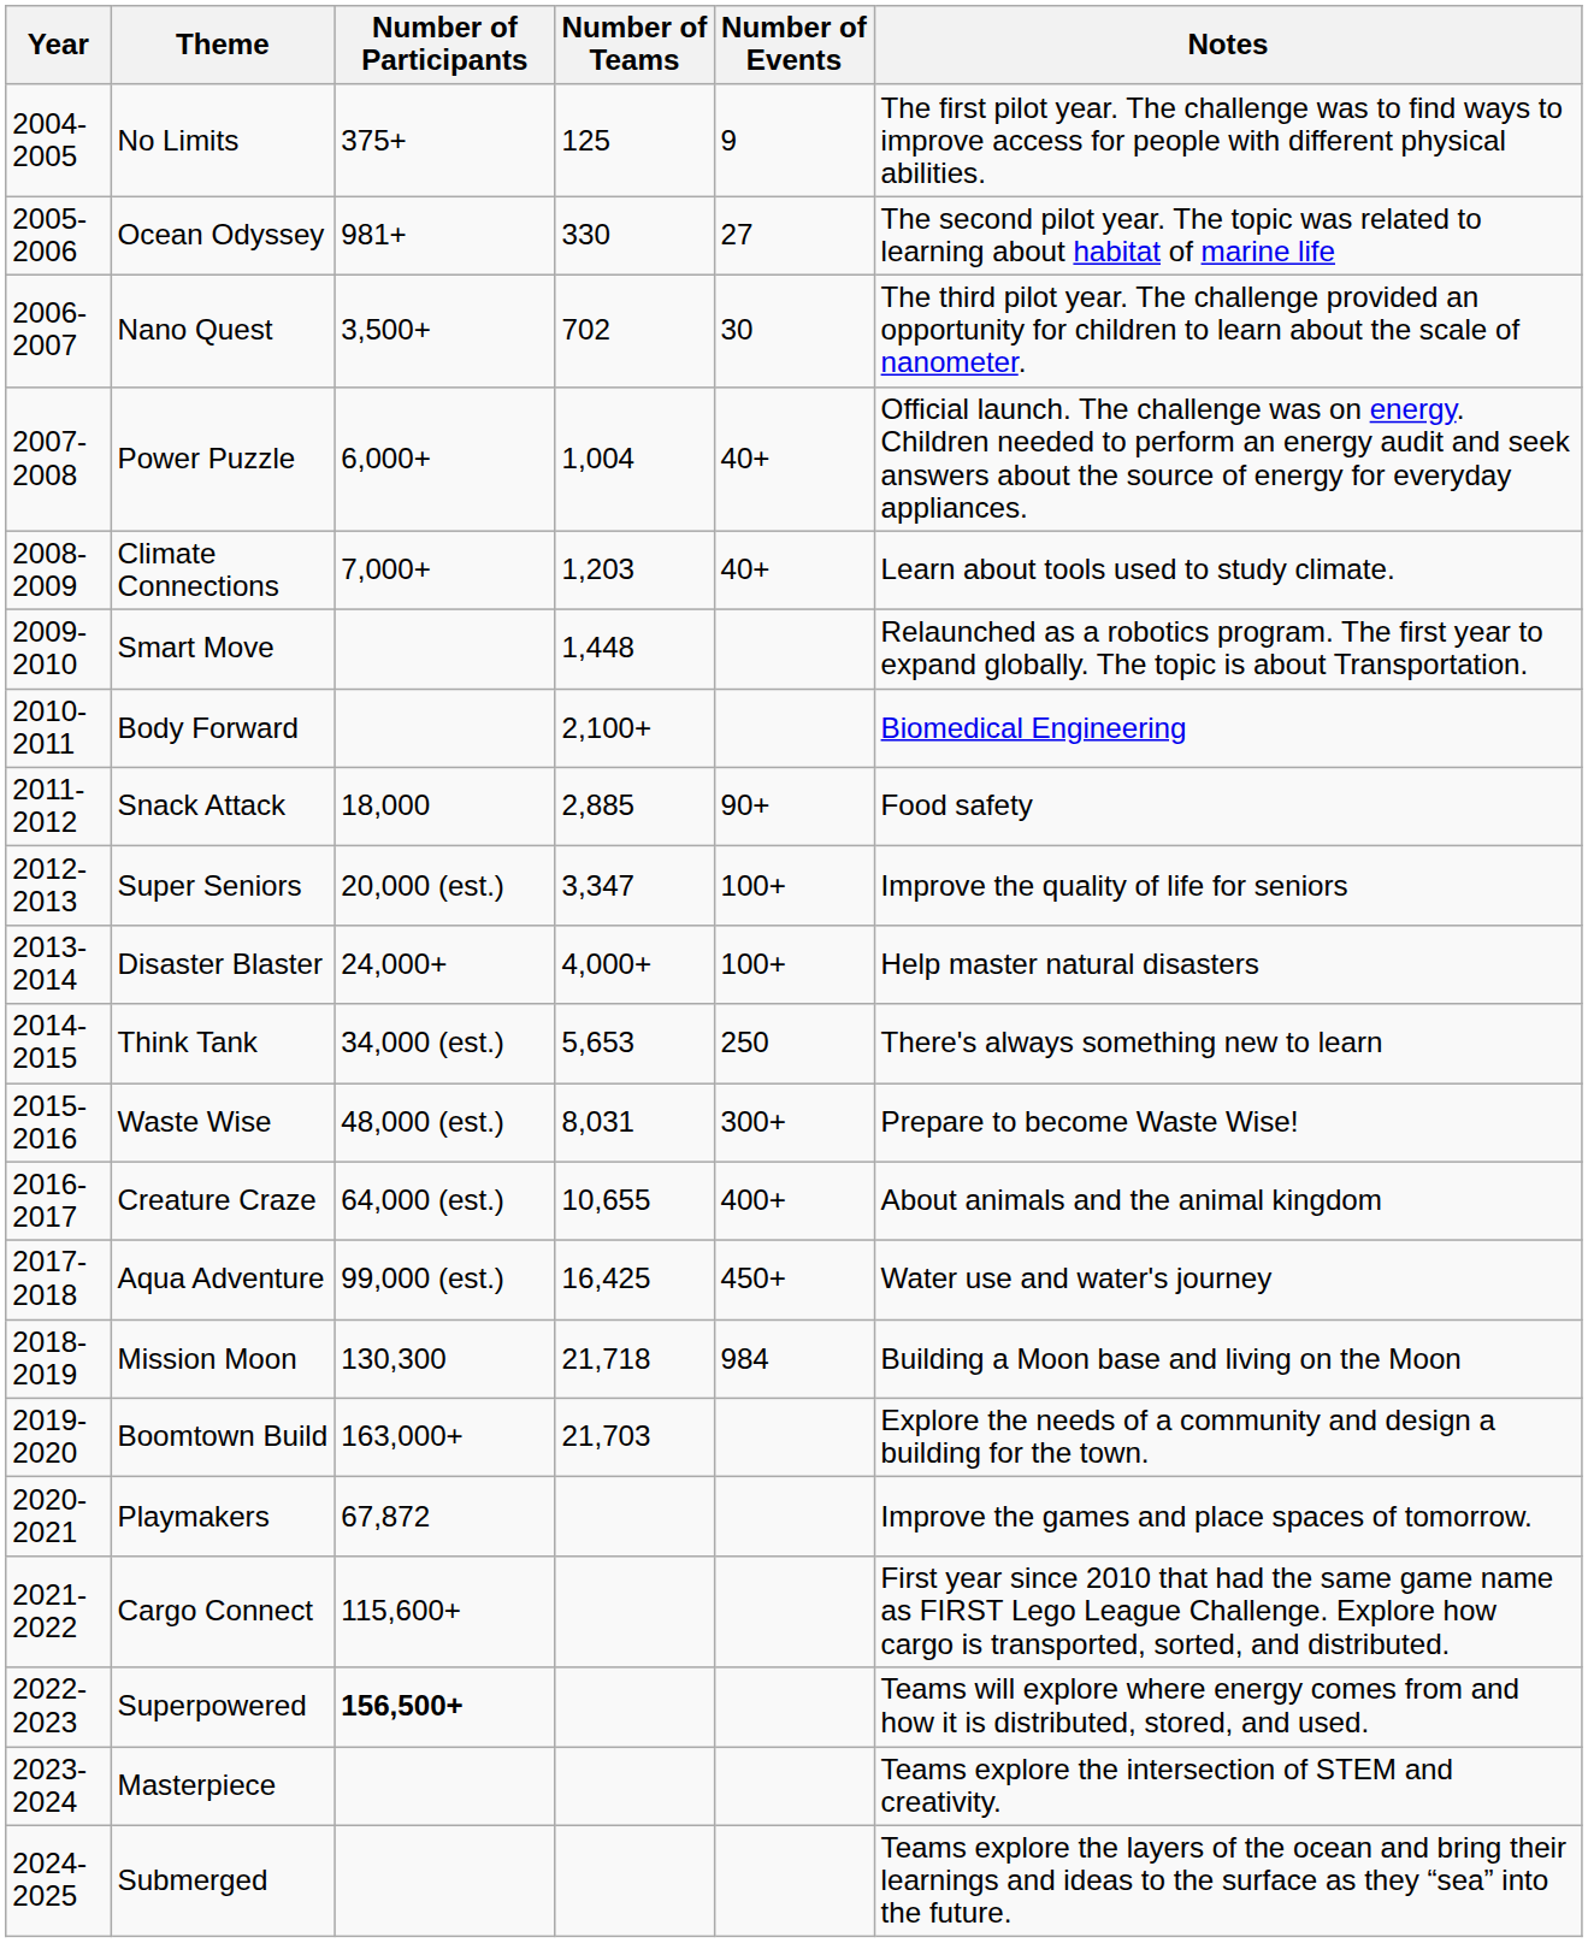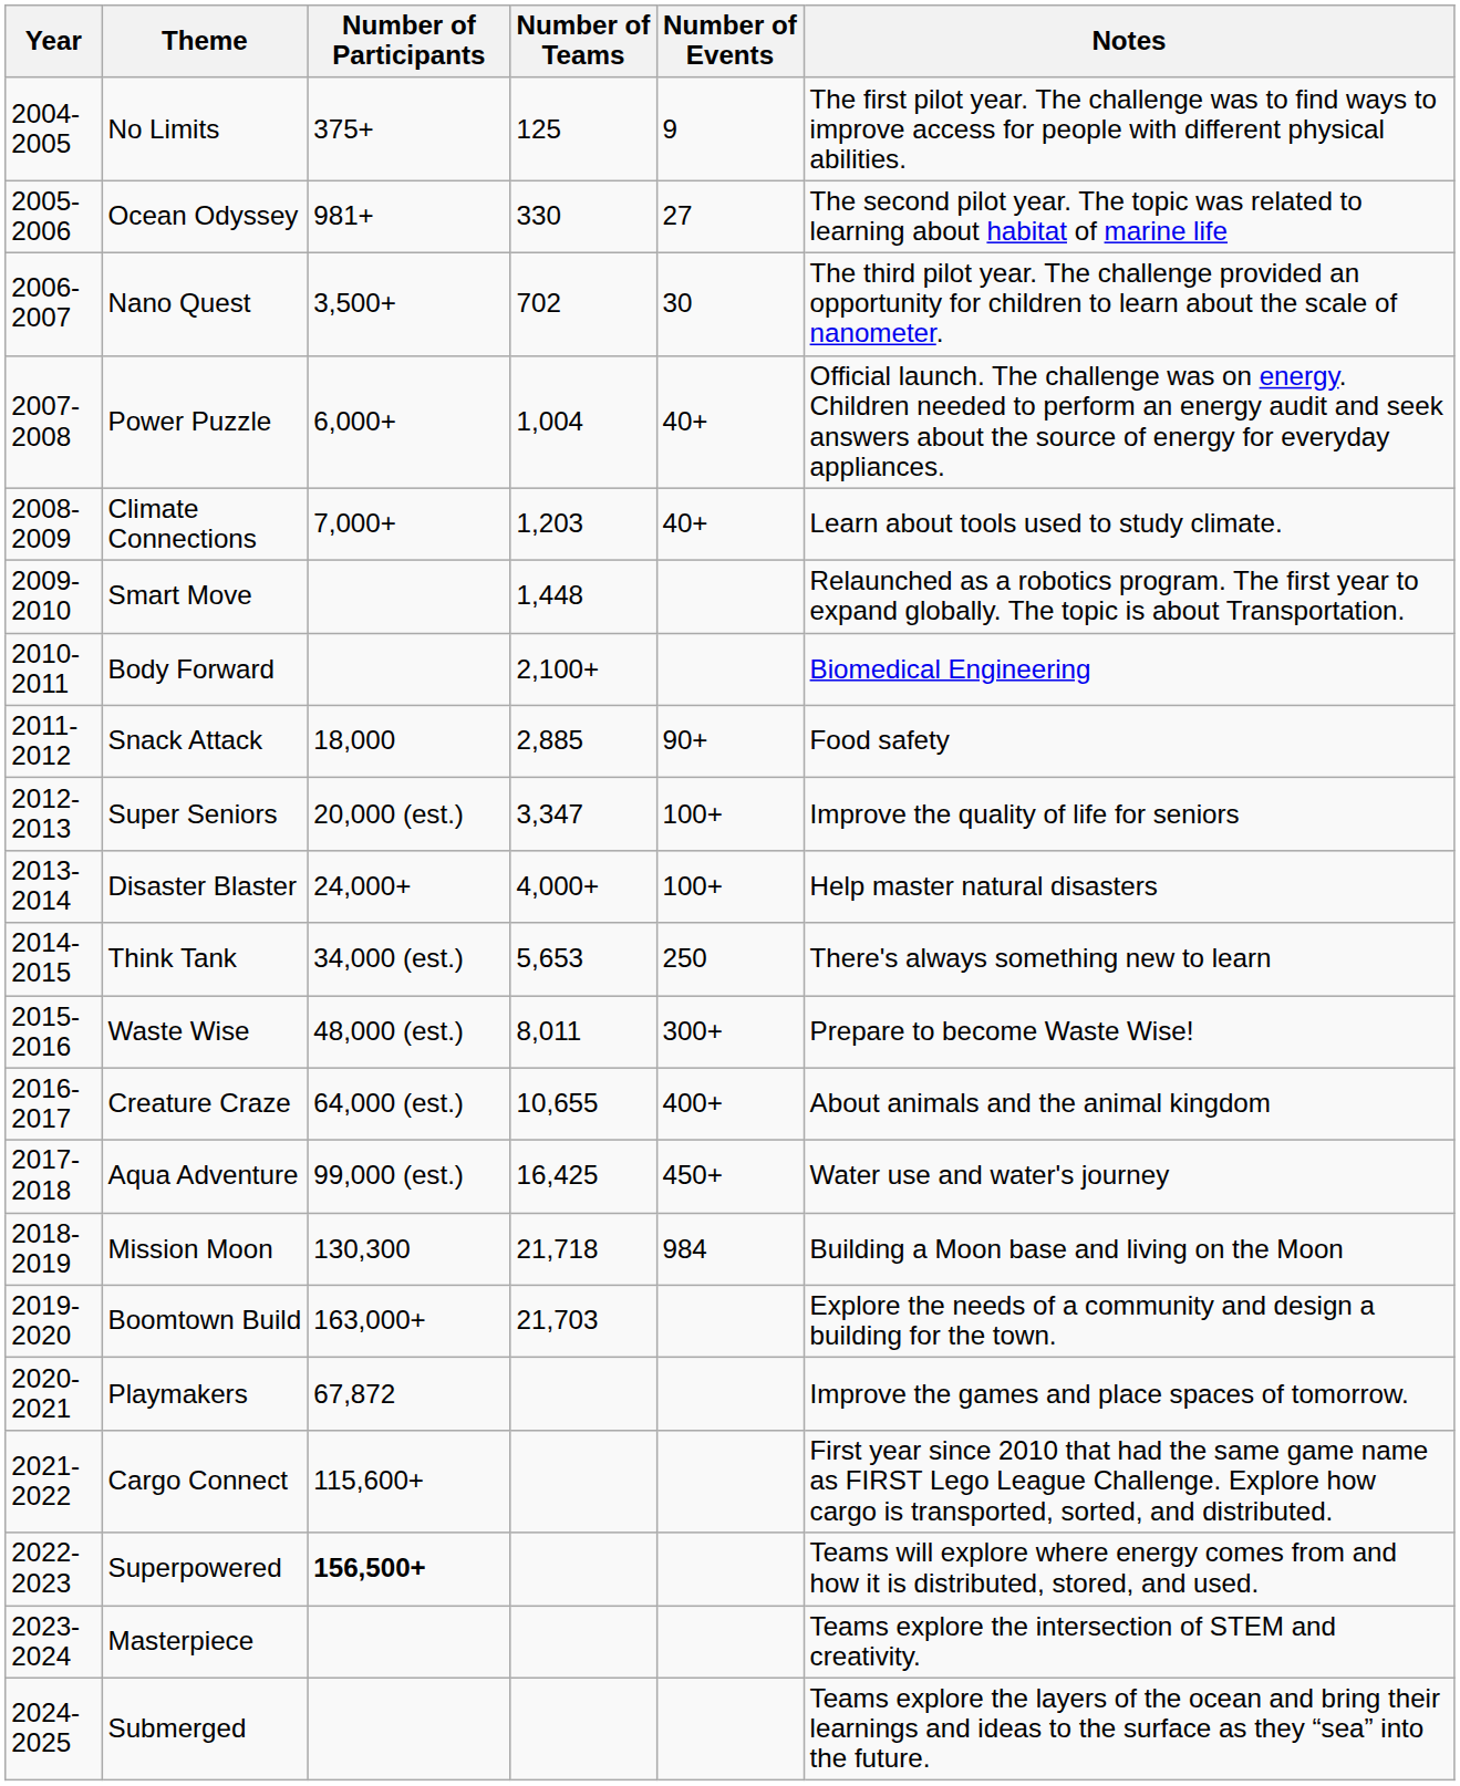Waste Wise | Number of Teams: 8,031 -> 8,011
